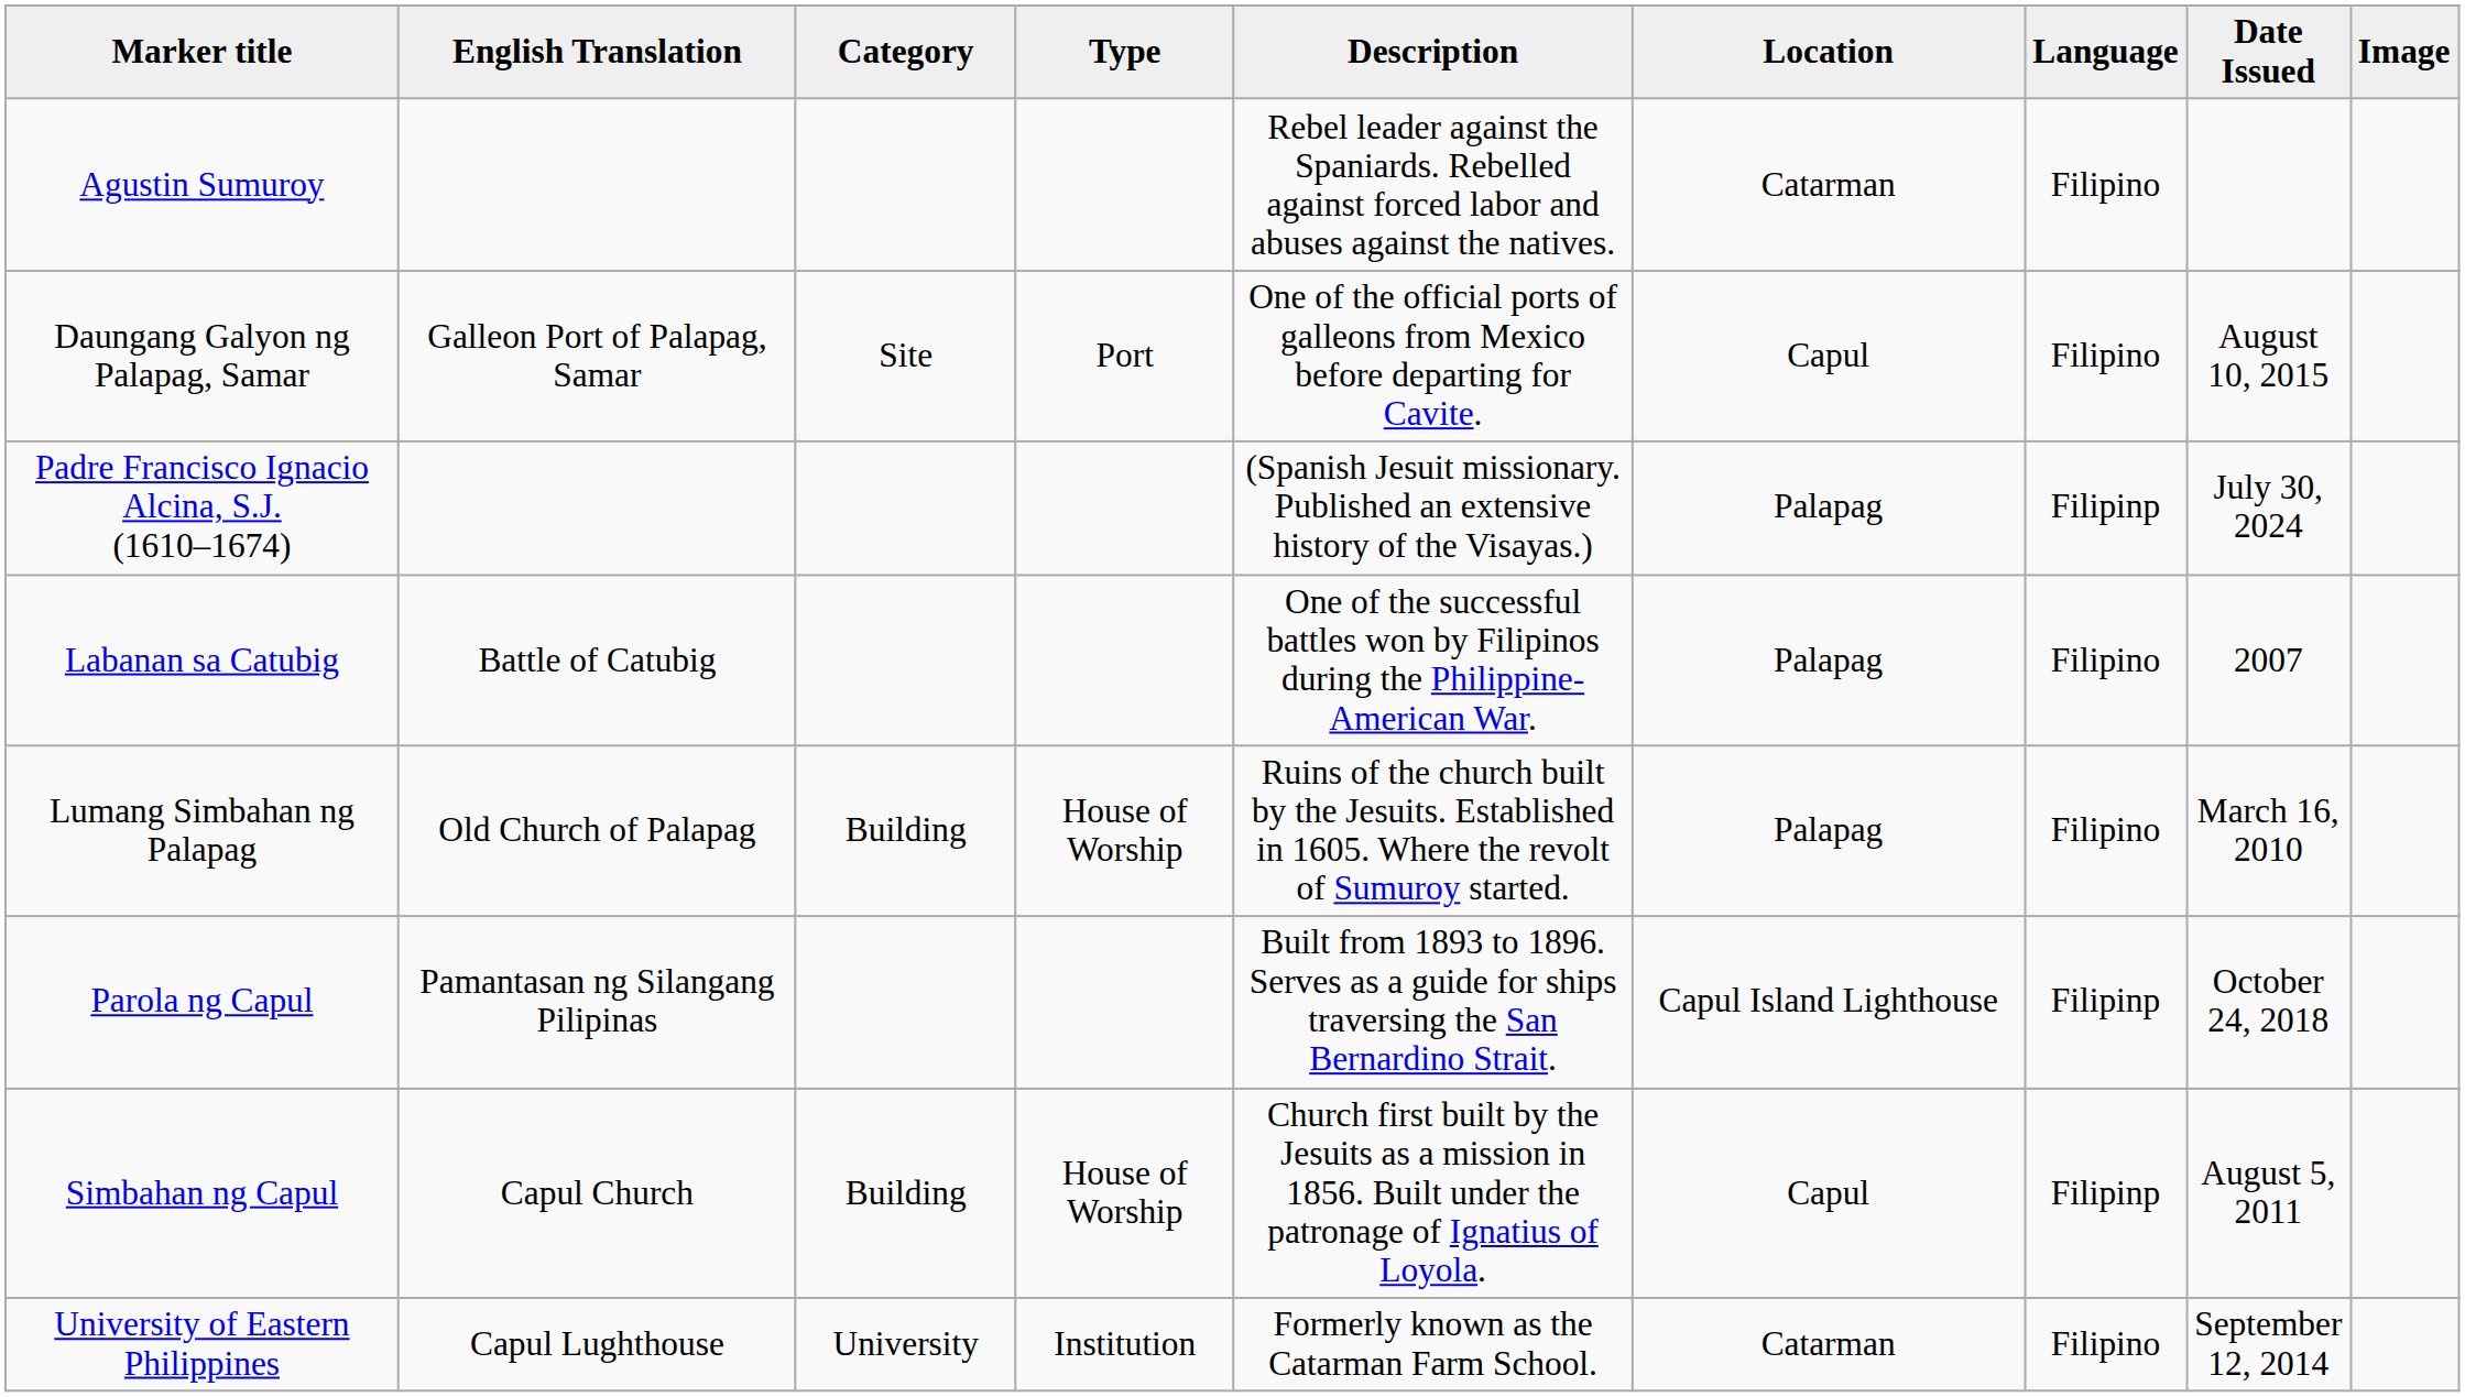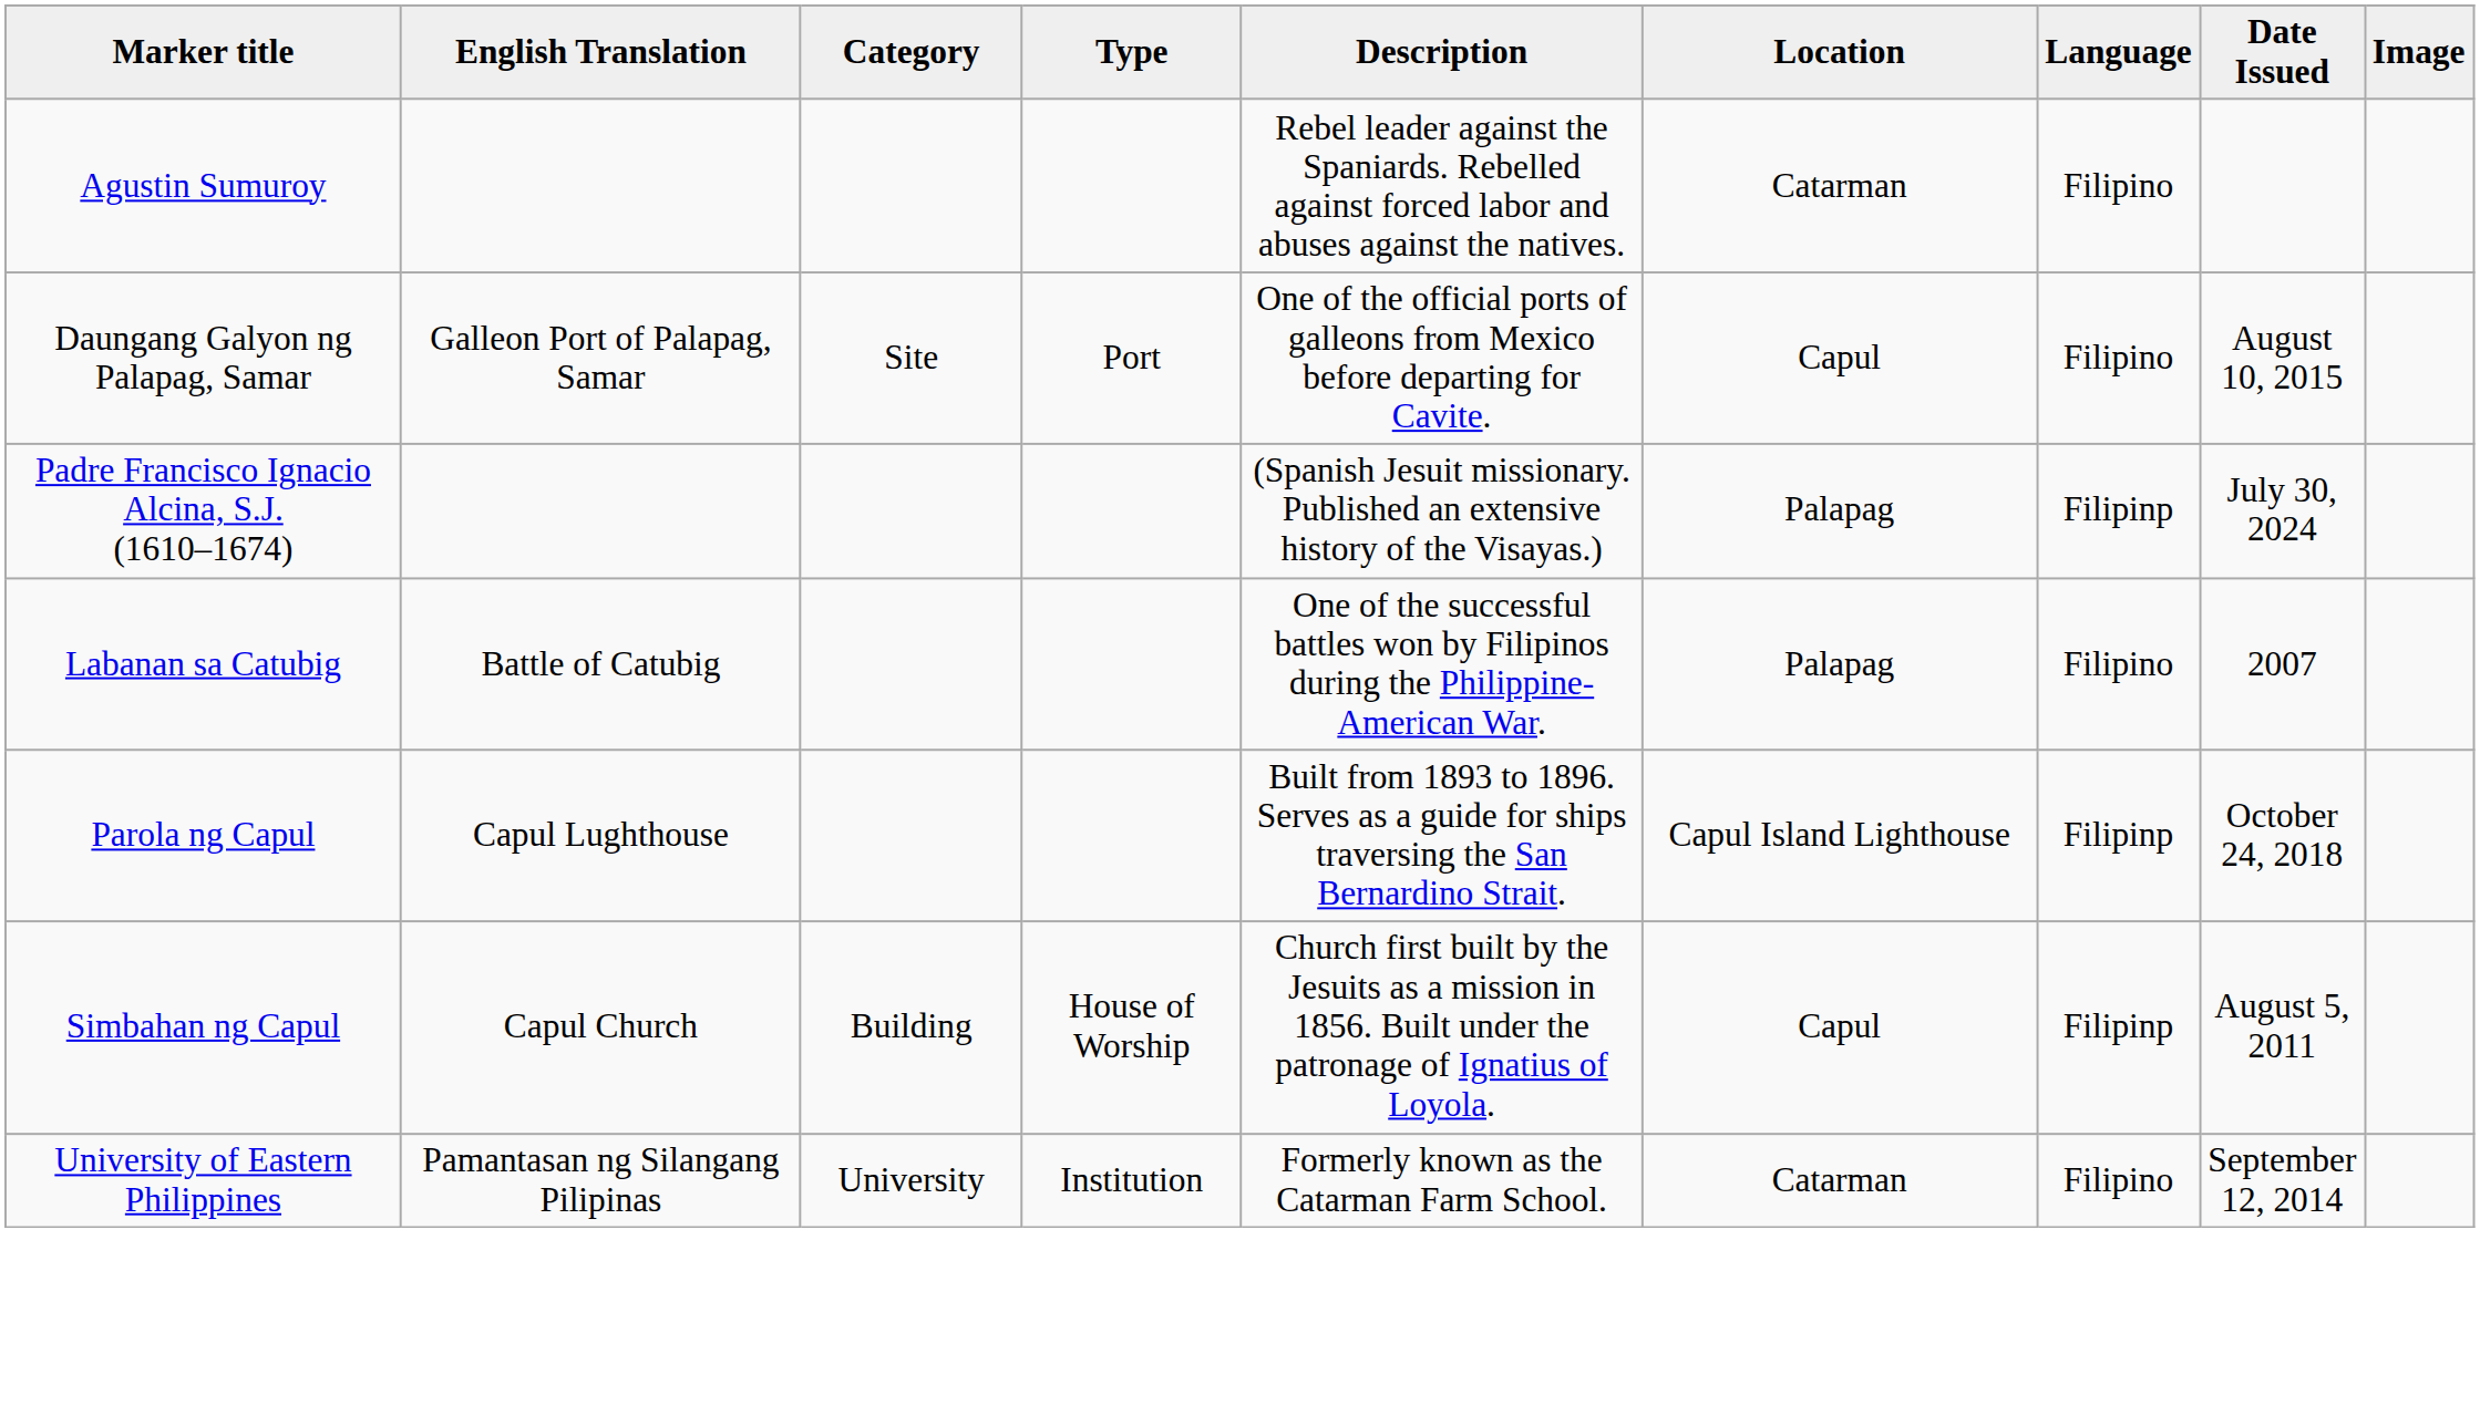- row: Lumang Simbahan ng Palapag | Old Church of Palapag | Building | House of Worship | Ruins of the church built by the Jesuits. Established in 1605. Where the revolt of Sumuroy started. | Palapag | Filipino | March 16, 2010
Parola ng Capul | English Translation: Pamantasan ng Silangang Pilipinas -> Capul Lughthouse
University of Eastern Philippines | English Translation: Capul Lughthouse -> Pamantasan ng Silangang Pilipinas
